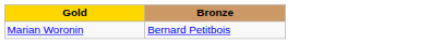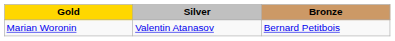+ column: Silver | Valentin Atanasov
